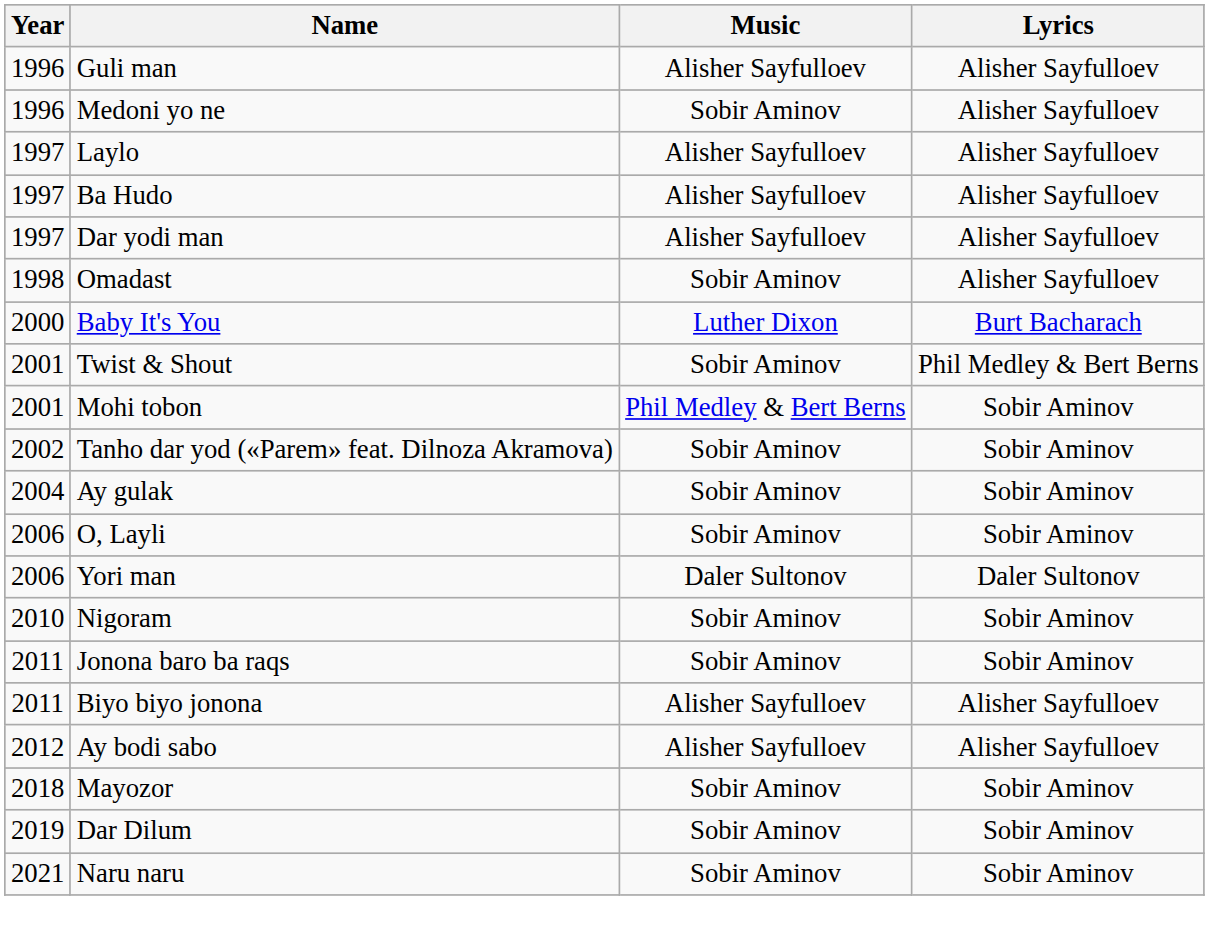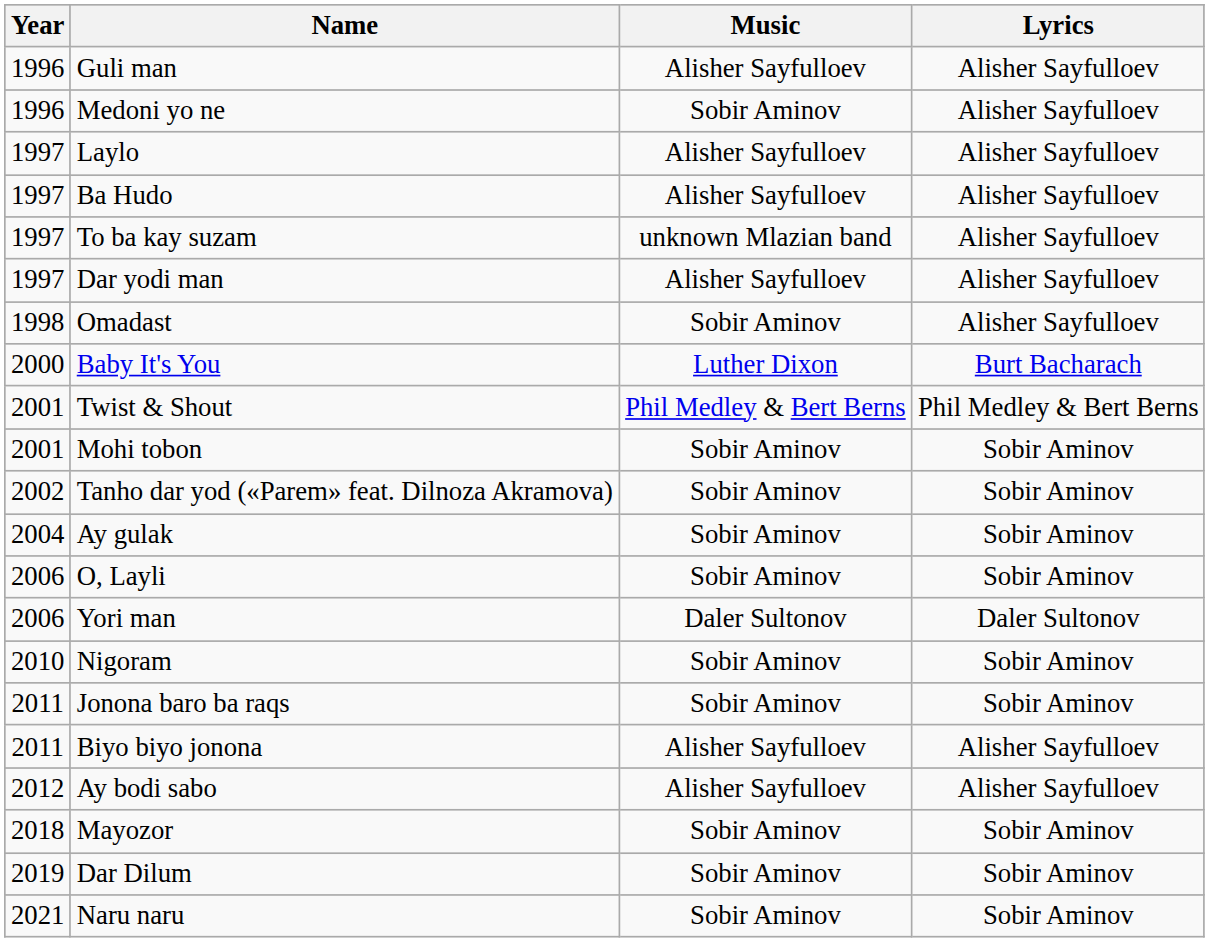+ row: 1997 | To ba kay suzam | unknown Mlazian band | Alisher Sayfulloev
Twist & Shout | Music: Sobir Aminov -> Phil Medley & Bert Berns
Mohi tobon | Music: Phil Medley & Bert Berns -> Sobir Aminov
